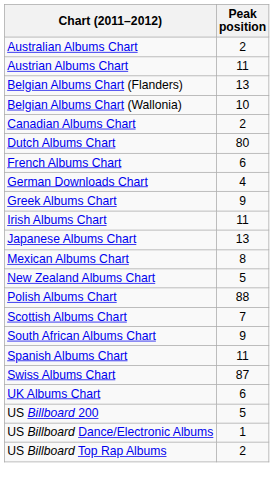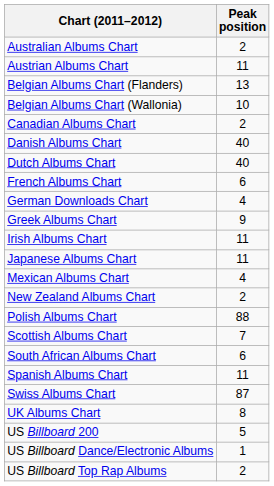+ row: Danish Albums Chart | 40
Dutch Albums Chart | Peak position: 80 -> 40
Japanese Albums Chart | Peak position: 13 -> 11
Mexican Albums Chart | Peak position: 8 -> 4
New Zealand Albums Chart | Peak position: 5 -> 2
South African Albums Chart | Peak position: 9 -> 6
UK Albums Chart | Peak position: 6 -> 8
